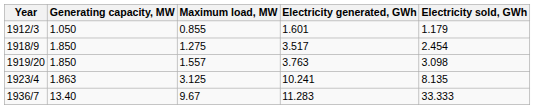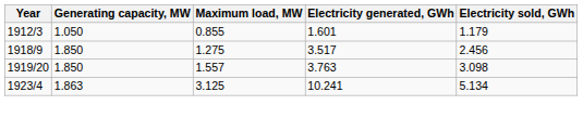1918/9 | Electricity sold, GWh: 2.454 -> 2.456
1923/4 | Electricity sold, GWh: 8.135 -> 5.134
- row: 1936/7 | 13.40 | 9.67 | 11.283 | 33.333
